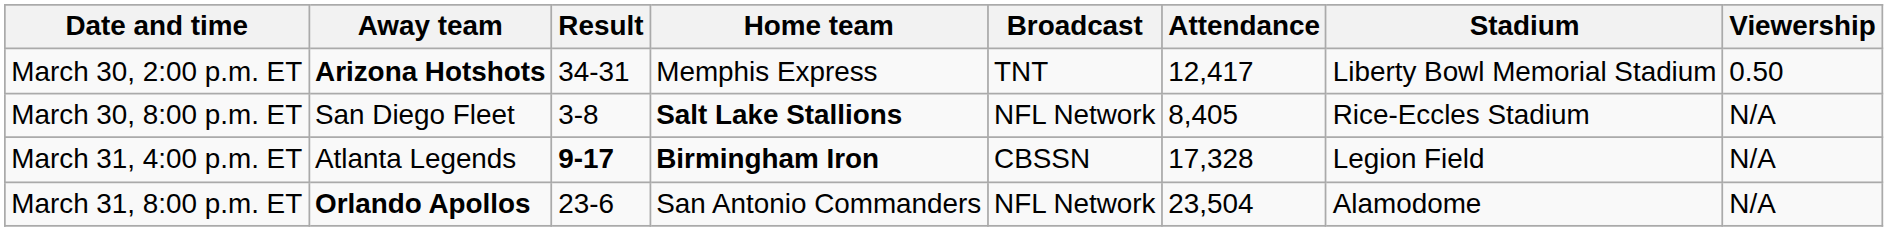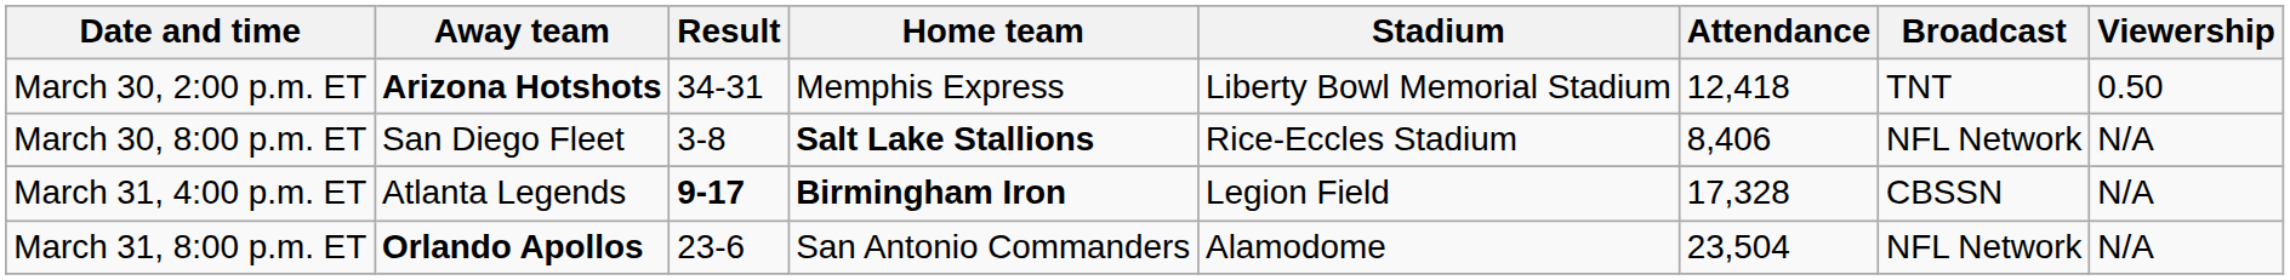columns swapped: Stadium <-> Broadcast
March 30, 2:00 p.m. ET | Attendance: 12,417 -> 12,418
March 30, 8:00 p.m. ET | Attendance: 8,405 -> 8,406
